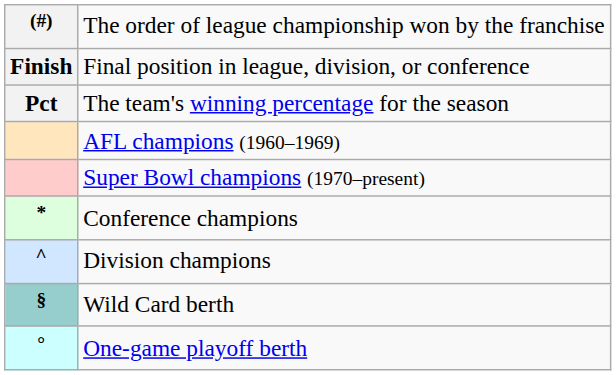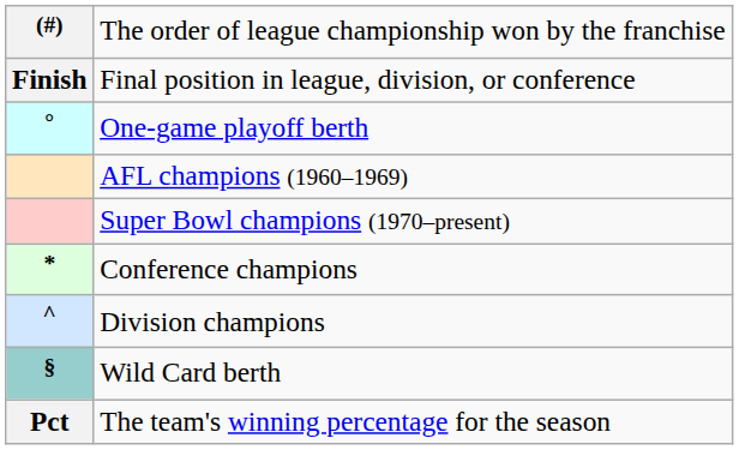rows swapped: The team's winning percentage for the season <-> One-game playoff berth
